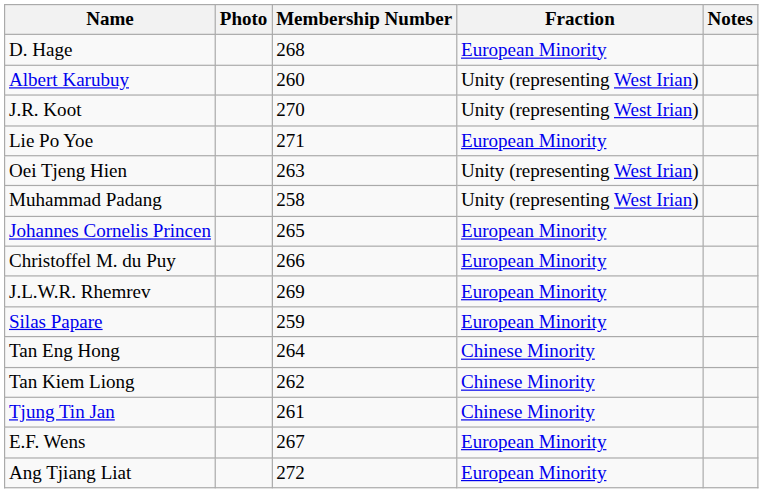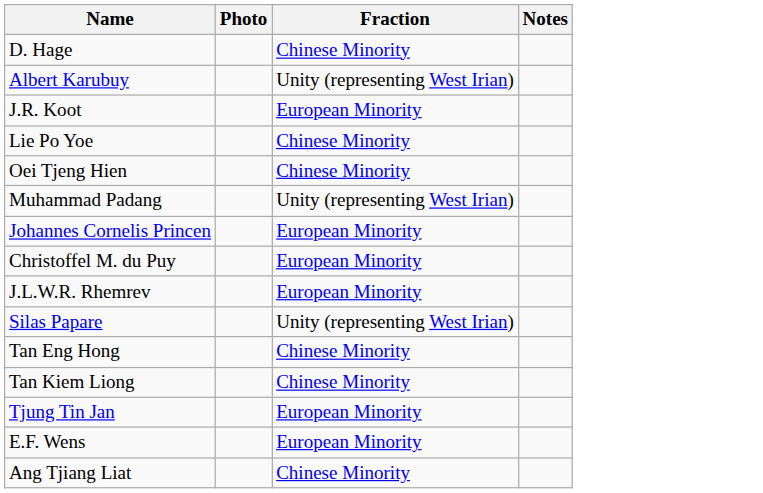- column: Membership Number | 268 | 260 | 270 | 271 | 263 | 258 | 265 | 266 | 269 | 259 | 264 | 262 | 261 | 267 | 272
D. Hage | Fraction: European Minority -> Chinese Minority
J.R. Koot | Fraction: Unity (representing West Irian) -> European Minority
Lie Po Yoe | Fraction: European Minority -> Chinese Minority
Oei Tjeng Hien | Fraction: Unity (representing West Irian) -> Chinese Minority
Silas Papare | Fraction: European Minority -> Unity (representing West Irian)
Tjung Tin Jan | Fraction: Chinese Minority -> European Minority
Ang Tjiang Liat | Fraction: European Minority -> Chinese Minority
